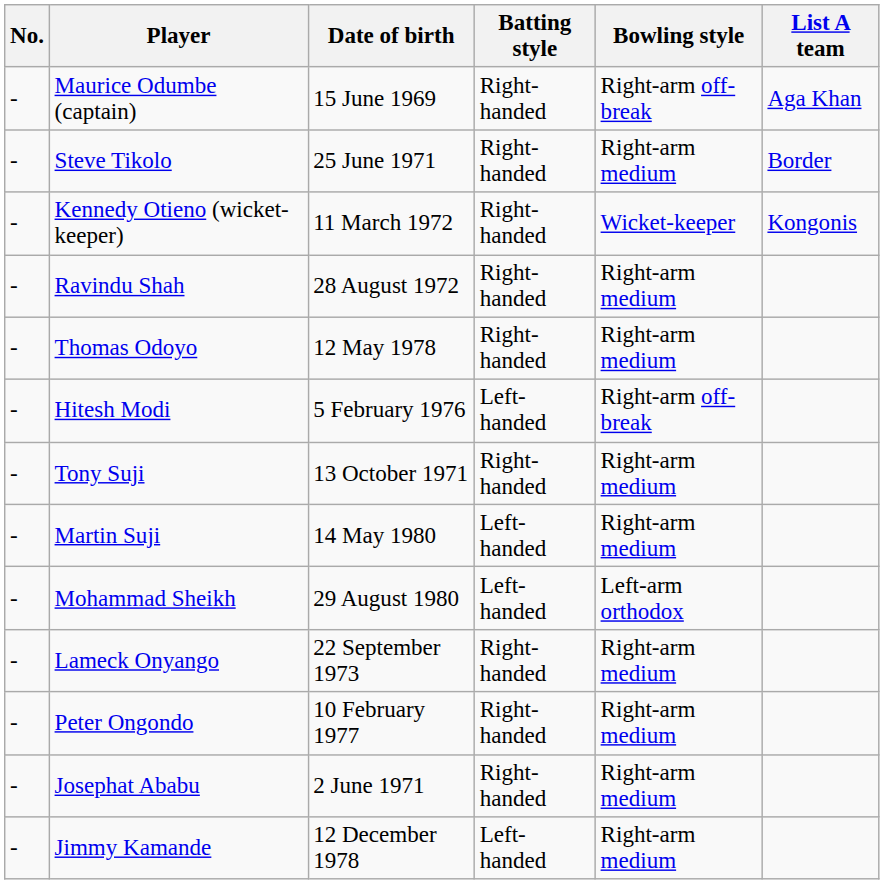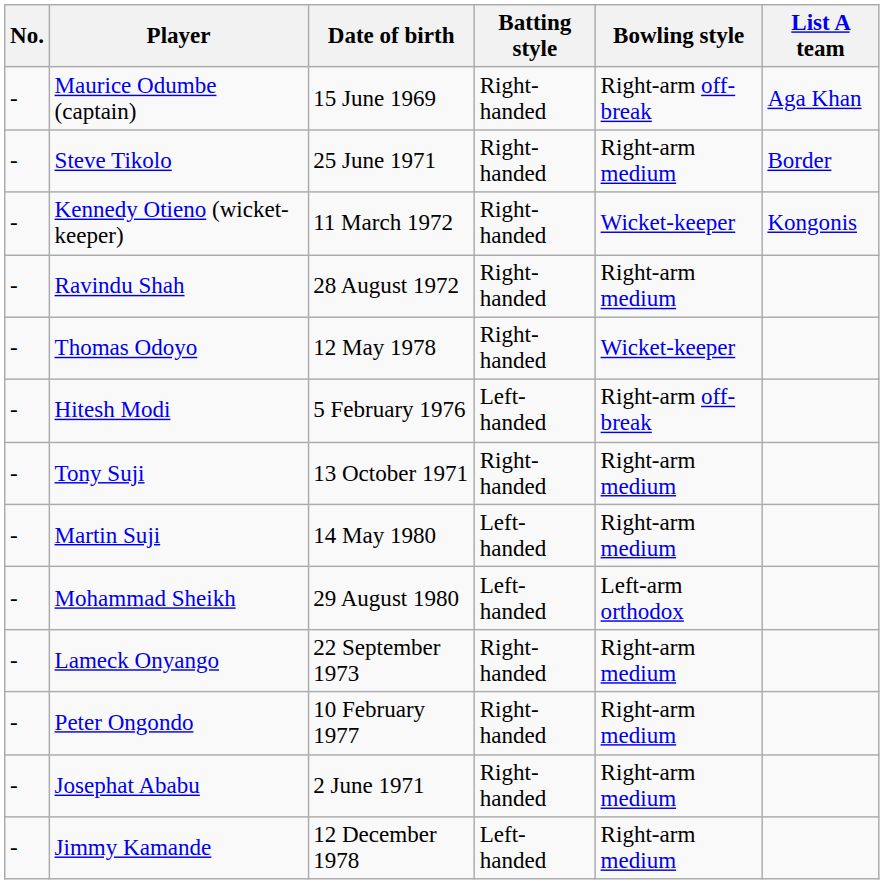Thomas Odoyo | Bowling style: Right-arm medium -> Wicket-keeper
